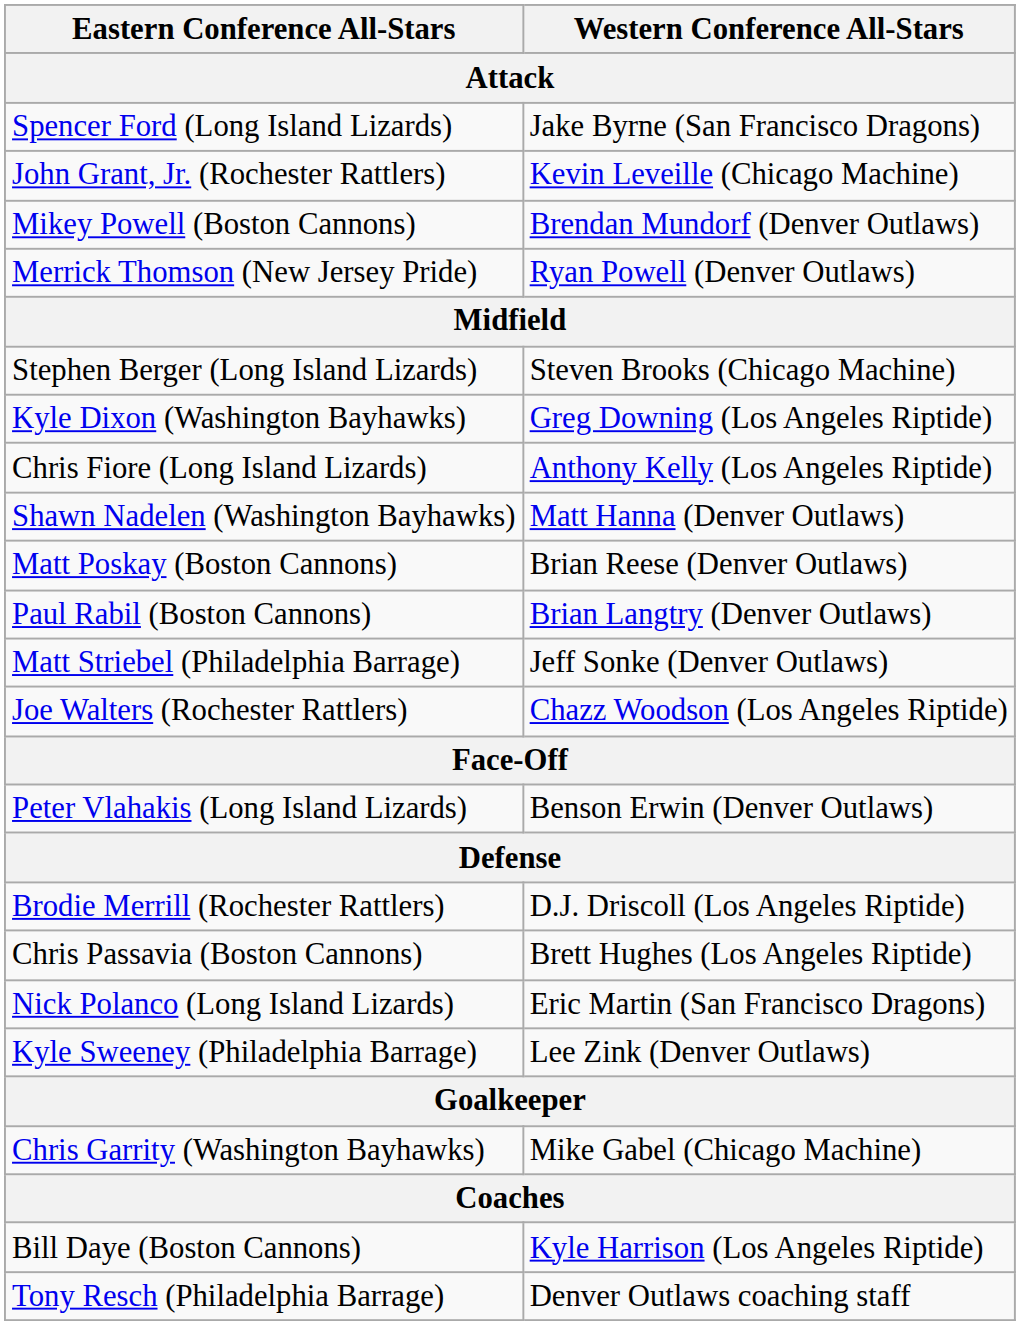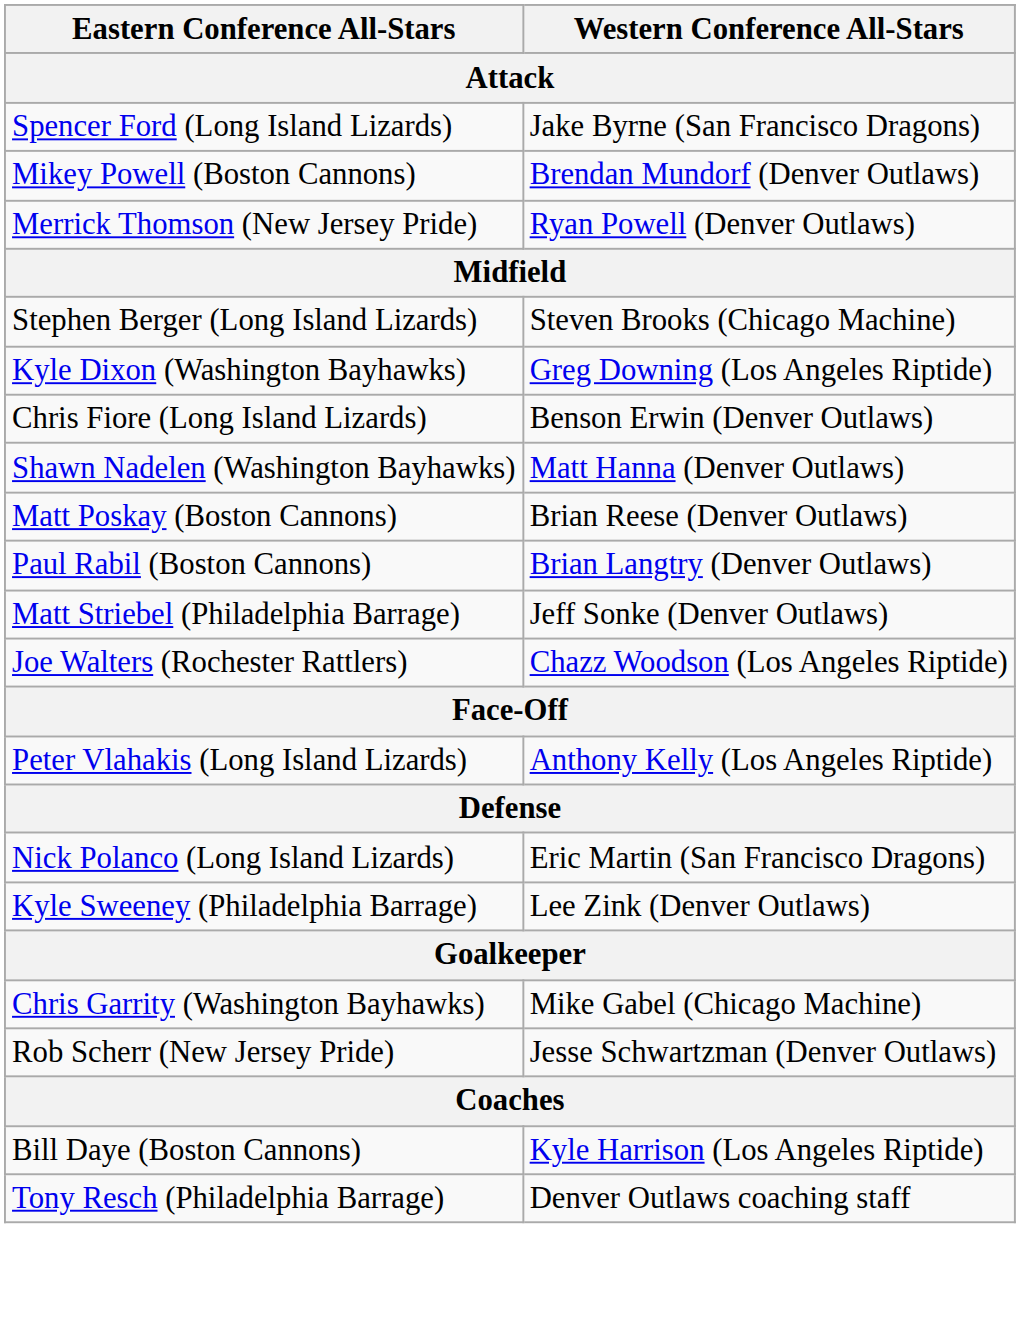- row: John Grant, Jr. (Rochester Rattlers) | Kevin Leveille (Chicago Machine)
Chris Fiore (Long Island Lizards) | Western Conference All-Stars: Anthony Kelly (Los Angeles Riptide) -> Benson Erwin (Denver Outlaws)
Peter Vlahakis (Long Island Lizards) | Western Conference All-Stars: Benson Erwin (Denver Outlaws) -> Anthony Kelly (Los Angeles Riptide)
- row: Brodie Merrill (Rochester Rattlers) | D.J. Driscoll (Los Angeles Riptide)
- row: Chris Passavia (Boston Cannons) | Brett Hughes (Los Angeles Riptide)
+ row: Rob Scherr (New Jersey Pride) | Jesse Schwartzman (Denver Outlaws)
